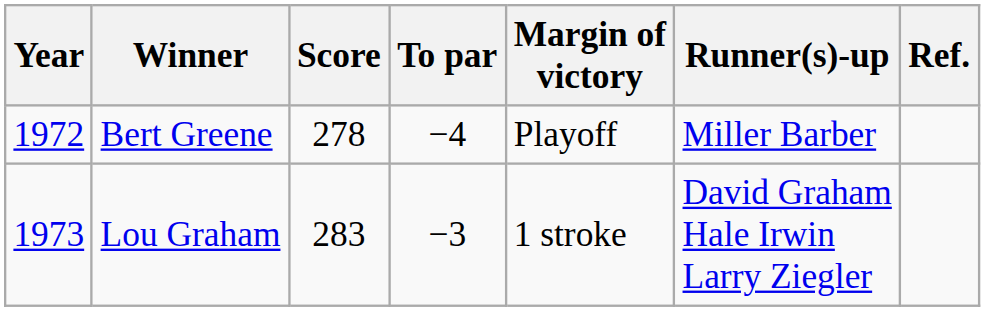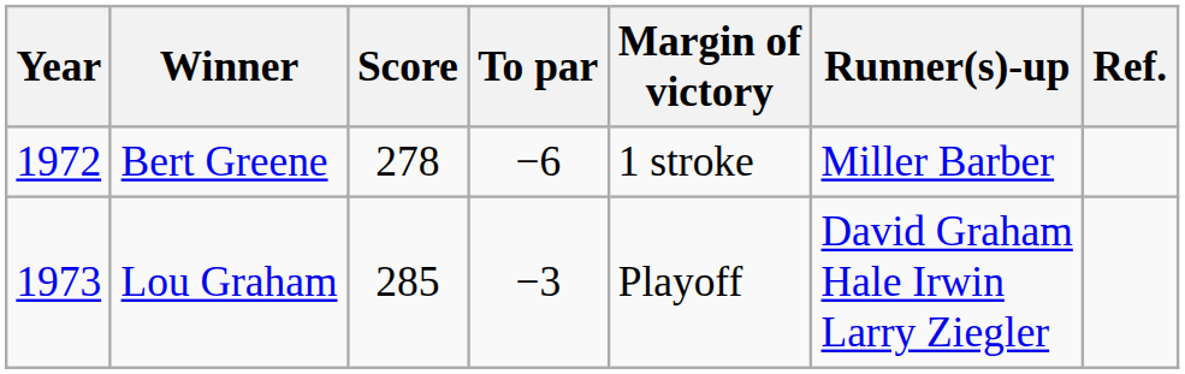Bert Greene | To par: −4 -> −6
Bert Greene | Margin of victory: Playoff -> 1 stroke
Lou Graham | Score: 283 -> 285
Lou Graham | Margin of victory: 1 stroke -> Playoff
